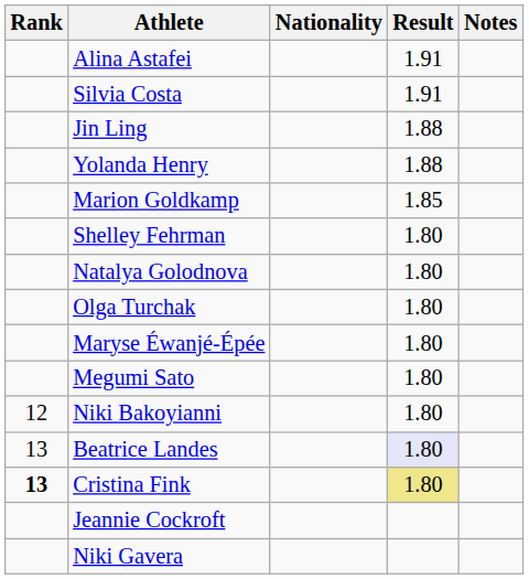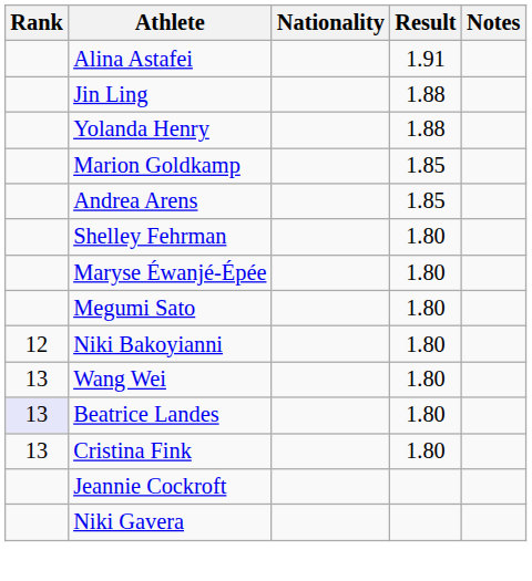- row: Silvia Costa | 1.91
+ row: Andrea Arens | 1.85
- row: Natalya Golodnova | 1.80
- row: Olga Turchak | 1.80
+ row: 13 | Wang Wei | 1.80
Beatrice Landes | Rank: no background -> lavender background
Beatrice Landes | Result: lavender background -> no background
Cristina Fink | Rank: bold -> normal
Cristina Fink | Result: khaki background -> no background
